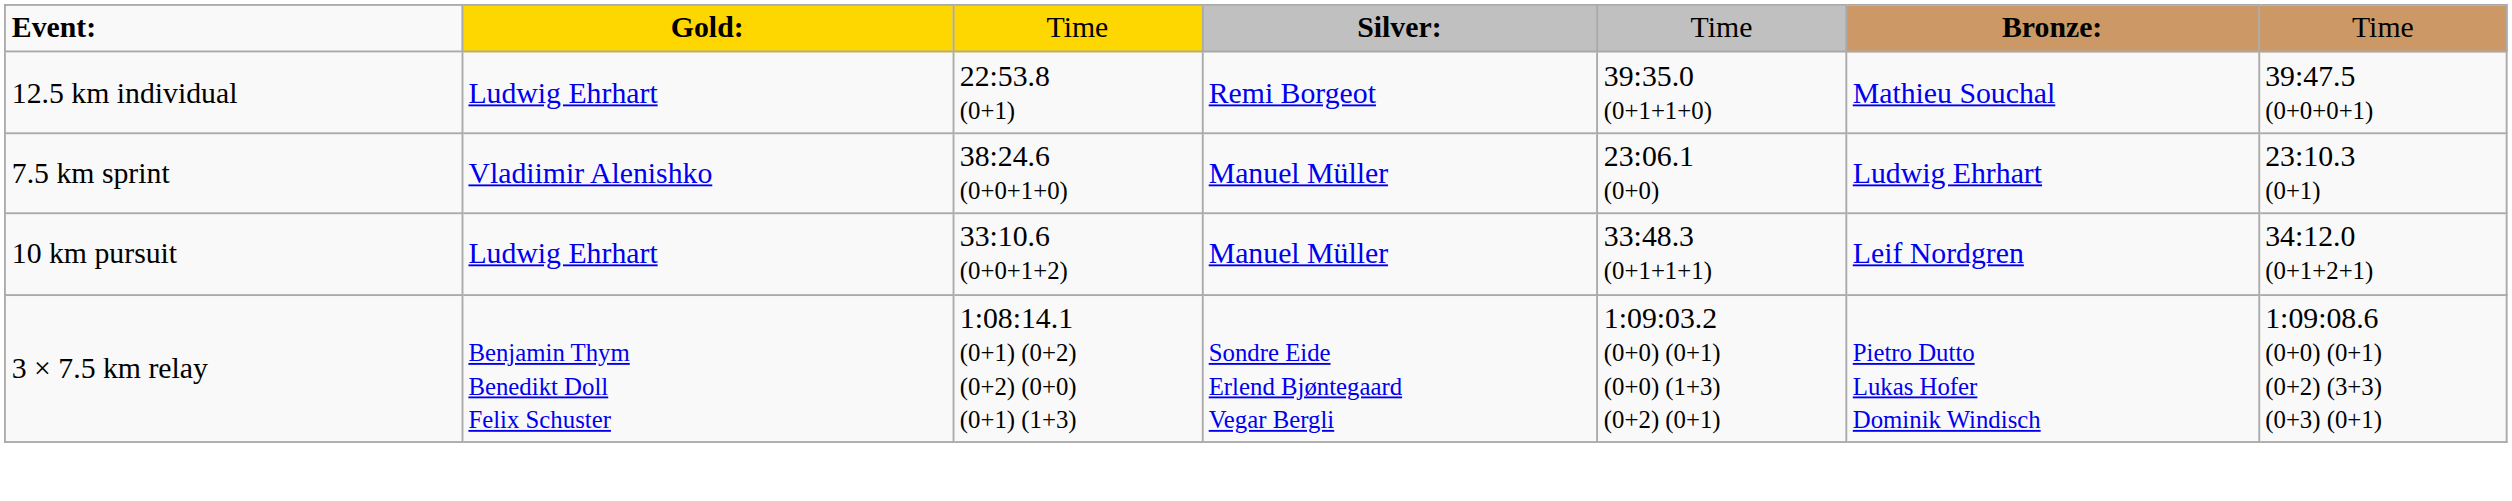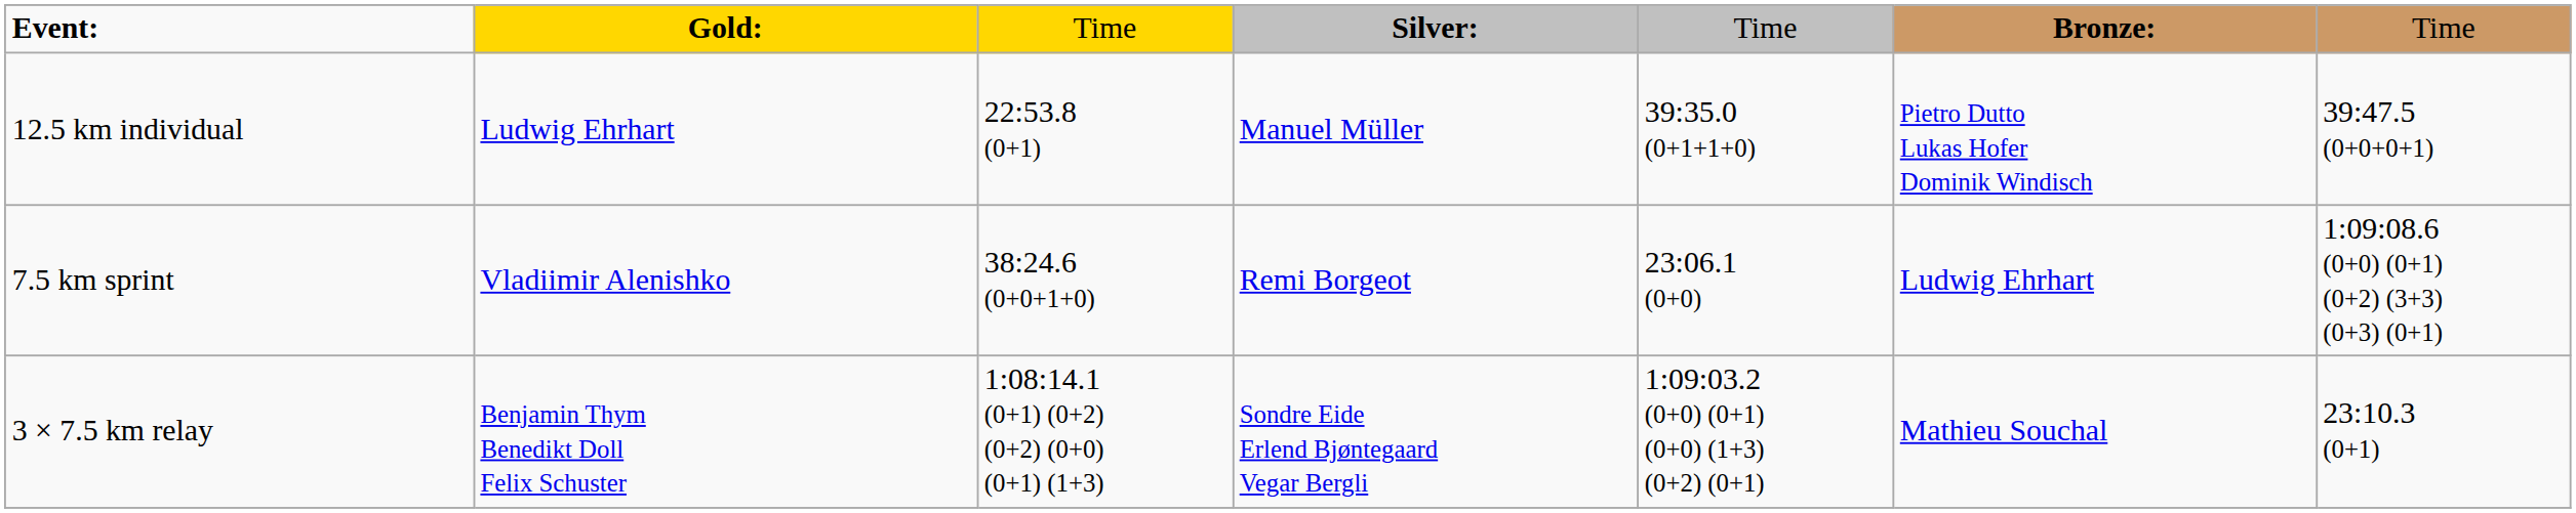12.5 km individual | column 4: Remi Borgeot -> Manuel Müller
12.5 km individual | column 6: Mathieu Souchal -> Pietro Dutto Lukas Hofer Dominik Windisch
7.5 km sprint | column 4: Manuel Müller -> Remi Borgeot
7.5 km sprint | column 7: 23:10.3 (0+1) -> 1:09:08.6 (0+0) (0+1) (0+2) (3+3) (0+3) (0+1)
- row: 10 km pursuit | Ludwig Ehrhart | 33:10.6 (0+0+1+2) | Manuel Müller | 33:48.3 (0+1+1+1) | Leif Nordgren | 34:12.0 (0+1+2+1)
3 × 7.5 km relay | column 6: Pietro Dutto Lukas Hofer Dominik Windisch -> Mathieu Souchal
3 × 7.5 km relay | column 7: 1:09:08.6 (0+0) (0+1) (0+2) (3+3) (0+3) (0+1) -> 23:10.3 (0+1)
